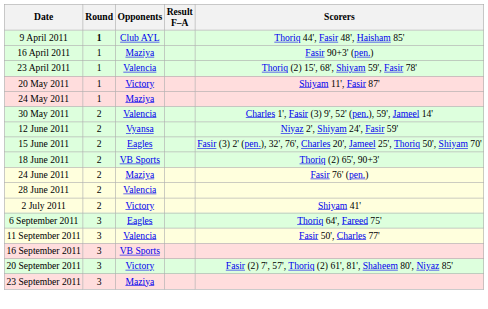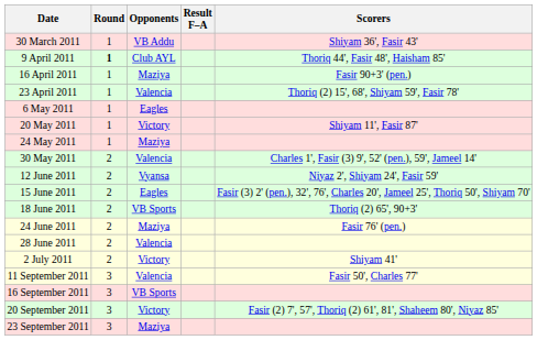+ row: 30 March 2011 | 1 | VB Addu | Shiyam 36', Fasir 43'
+ row: 6 May 2011 | 1 | Eagles
- row: 6 September 2011 | 3 | Eagles | Thoriq 64', Fareed 75'
